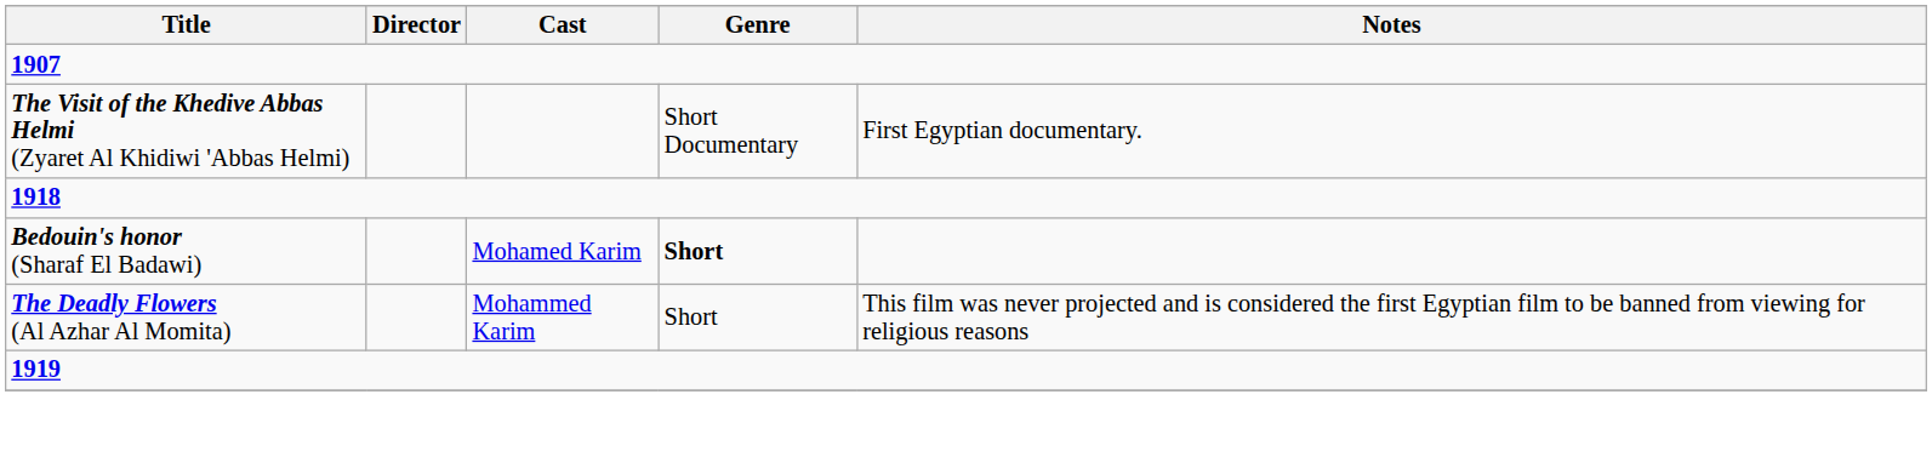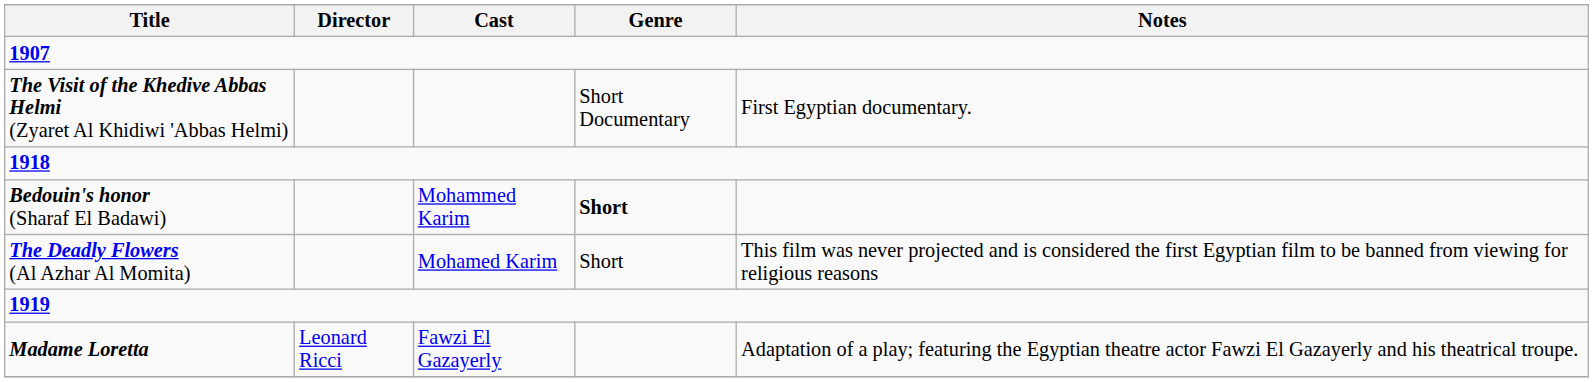Bedouin's honor (Sharaf El Badawi) | Cast: Mohamed Karim -> Mohammed Karim
The Deadly Flowers (Al Azhar Al Momita) | Cast: Mohammed Karim -> Mohamed Karim
+ row: Madame Loretta | Leonard Ricci | Fawzi El Gazayerly | Adaptation of a play; featuring the Egyptian theatre actor Fawzi El Gazayerly and his theatrical troupe.
